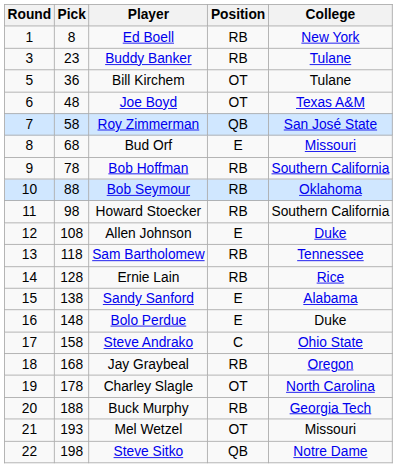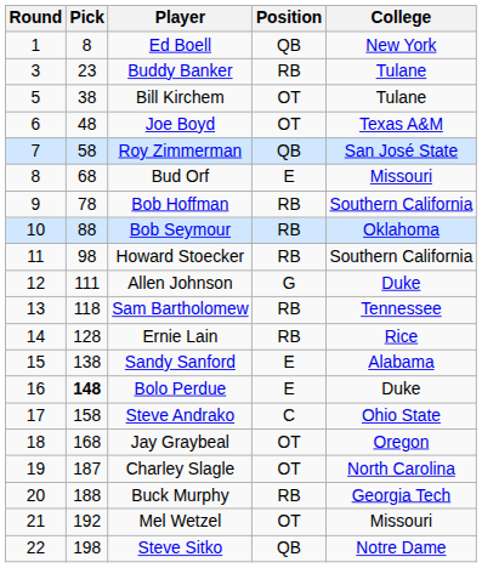Ed Boell | Position: RB -> QB
Bill Kirchem | Pick: 36 -> 38
Allen Johnson | Pick: 108 -> 111
Allen Johnson | Position: E -> G
Bolo Perdue | Pick: normal -> bold
Jay Graybeal | Position: RB -> OT
Charley Slagle | Pick: 178 -> 187
Mel Wetzel | Pick: 193 -> 192
